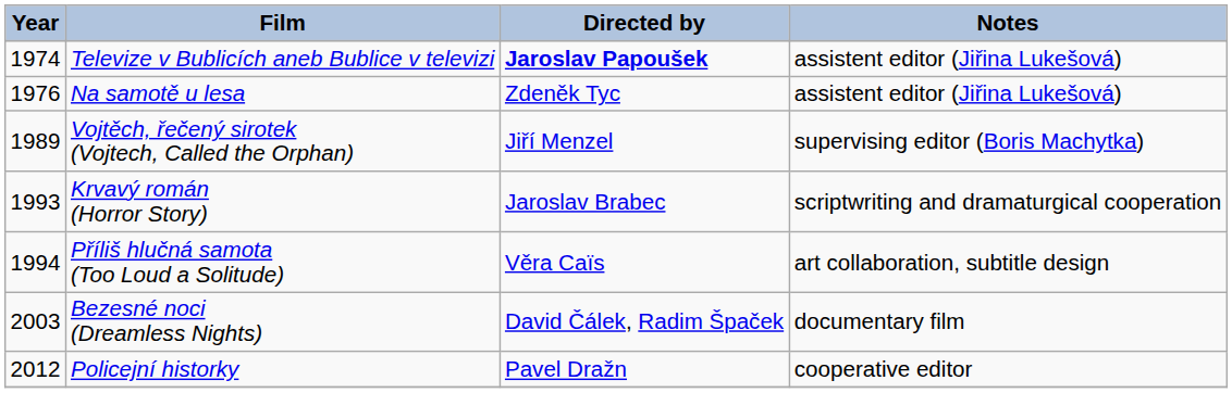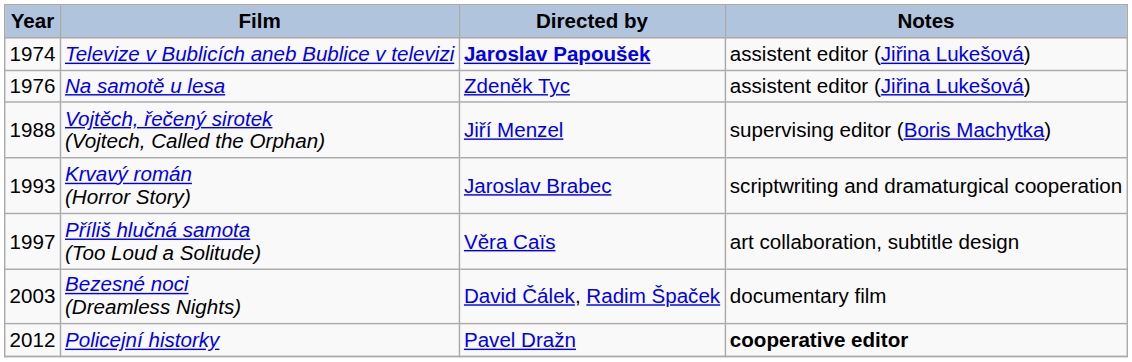Vojtěch, řečený sirotek (Vojtech, Called the Orphan) | Year: 1989 -> 1988
Příliš hlučná samota (Too Loud a Solitude) | Year: 1994 -> 1997
Policejní historky | Notes: normal -> bold
